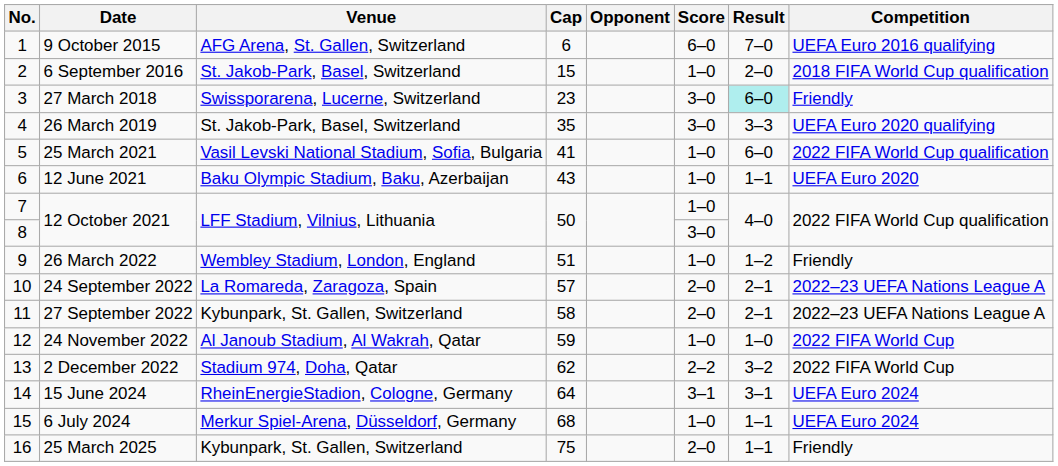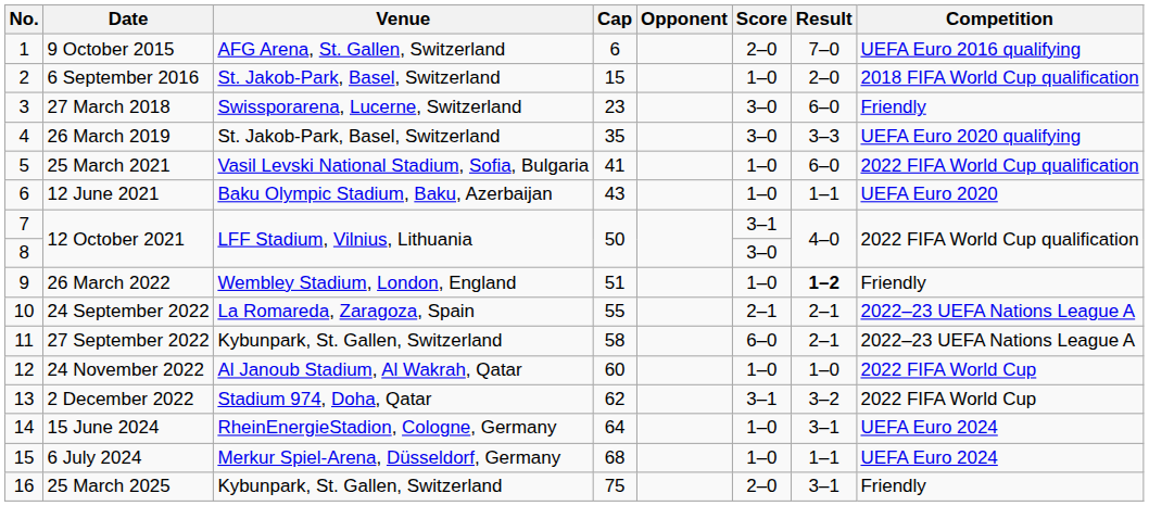9 October 2015 | Score: 6–0 -> 2–0
27 March 2018 | Result: paleturquoise background -> no background
7 / 12 October 2021 | Score: 1–0 -> 3–1
26 March 2022 | Result: normal -> bold
24 September 2022 | Cap: 57 -> 55
24 September 2022 | Score: 2–0 -> 2–1
27 September 2022 | Score: 2–0 -> 6–0
24 November 2022 | Cap: 59 -> 60
2 December 2022 | Score: 2–2 -> 3–1
15 June 2024 | Score: 3–1 -> 1–0
25 March 2025 | Result: 1–1 -> 3–1
